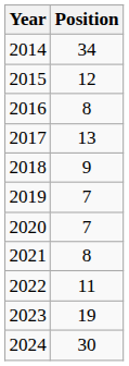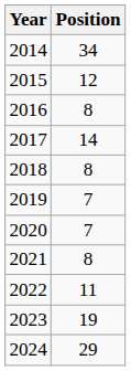2017 | Position: 13 -> 14
2018 | Position: 9 -> 8
2024 | Position: 30 -> 29
